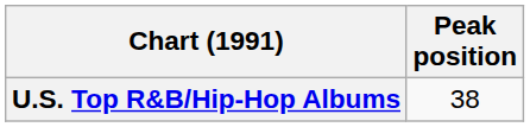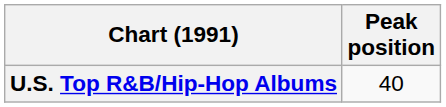U.S. Top R&B/Hip-Hop Albums | Peak position: 38 -> 40
